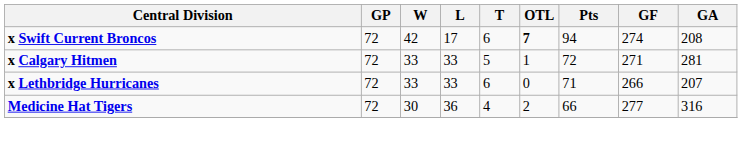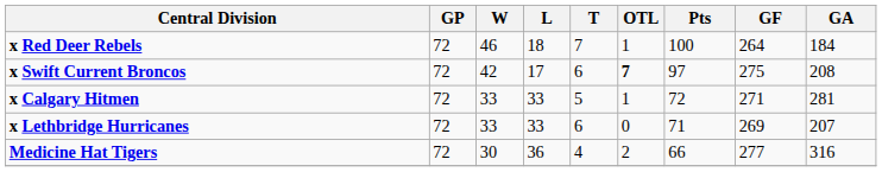+ row: x Red Deer Rebels | 72 | 46 | 18 | 7 | 1 | 100 | 264 | 184
x Swift Current Broncos | Pts: 94 -> 97
x Swift Current Broncos | GF: 274 -> 275
x Lethbridge Hurricanes | GF: 266 -> 269
